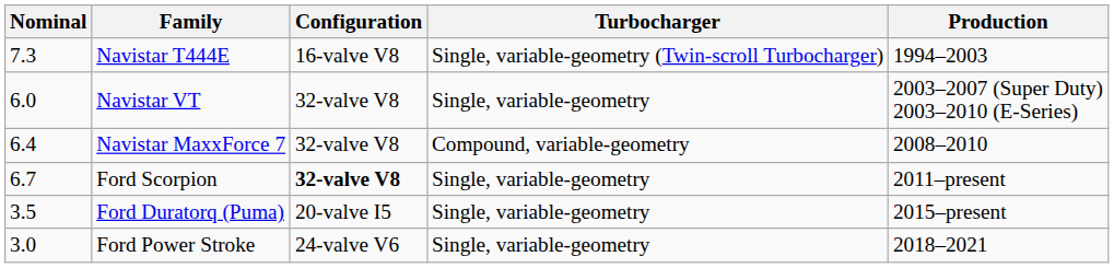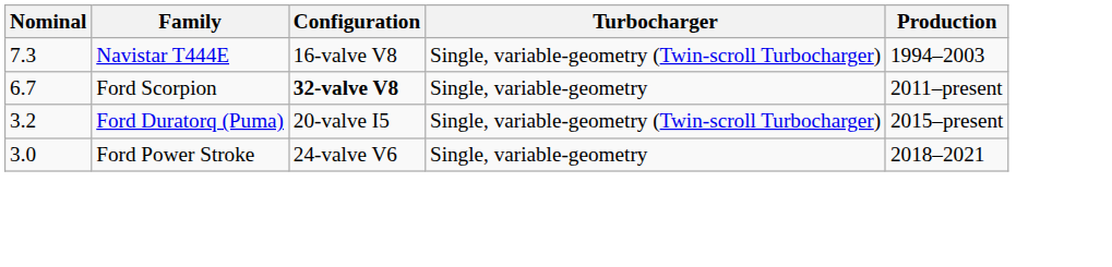- row: 6.0 | Navistar VT | 32-valve V8 | Single, variable-geometry | 2003–2007 (Super Duty) 2003–2010 (E-Series)
- row: 6.4 | Navistar MaxxForce 7 | 32-valve V8 | Compound, variable-geometry | 2008–2010
Ford Duratorq (Puma) | Nominal: 3.5 -> 3.2
Ford Duratorq (Puma) | Turbocharger: Single, variable-geometry -> Single, variable-geometry (Twin-scroll Turbocharger)
